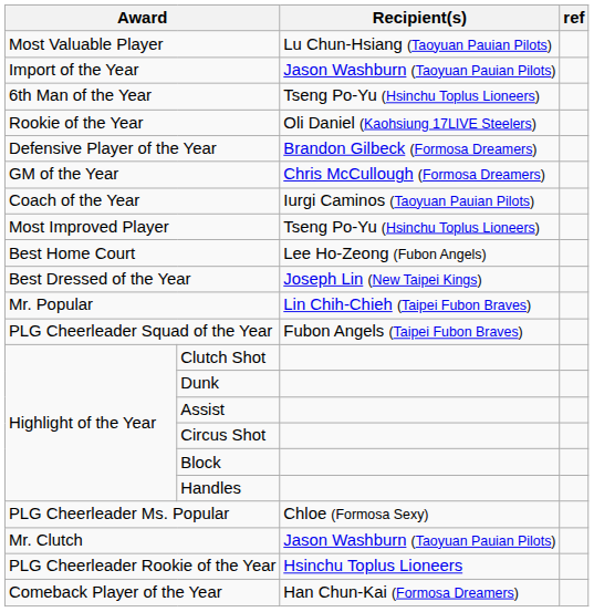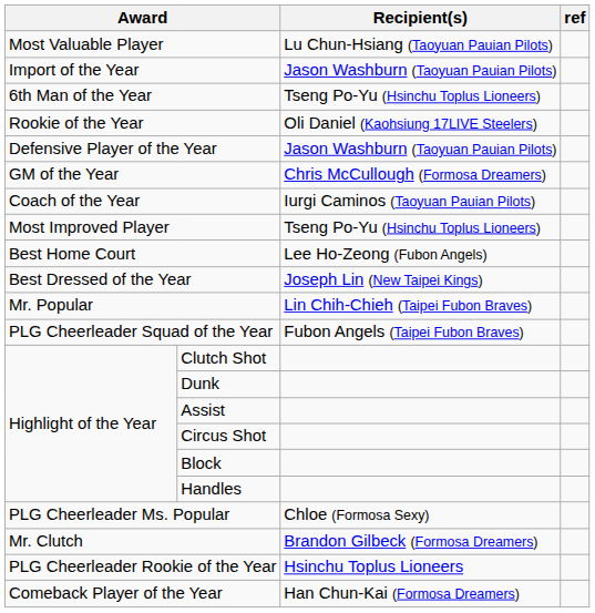Defensive Player of the Year | Recipient(s): Brandon Gilbeck (Formosa Dreamers) -> Jason Washburn (Taoyuan Pauian Pilots)
Mr. Clutch | Recipient(s): Jason Washburn (Taoyuan Pauian Pilots) -> Brandon Gilbeck (Formosa Dreamers)
